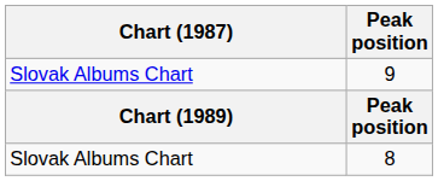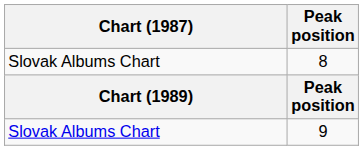rows swapped: 9 <-> 8
